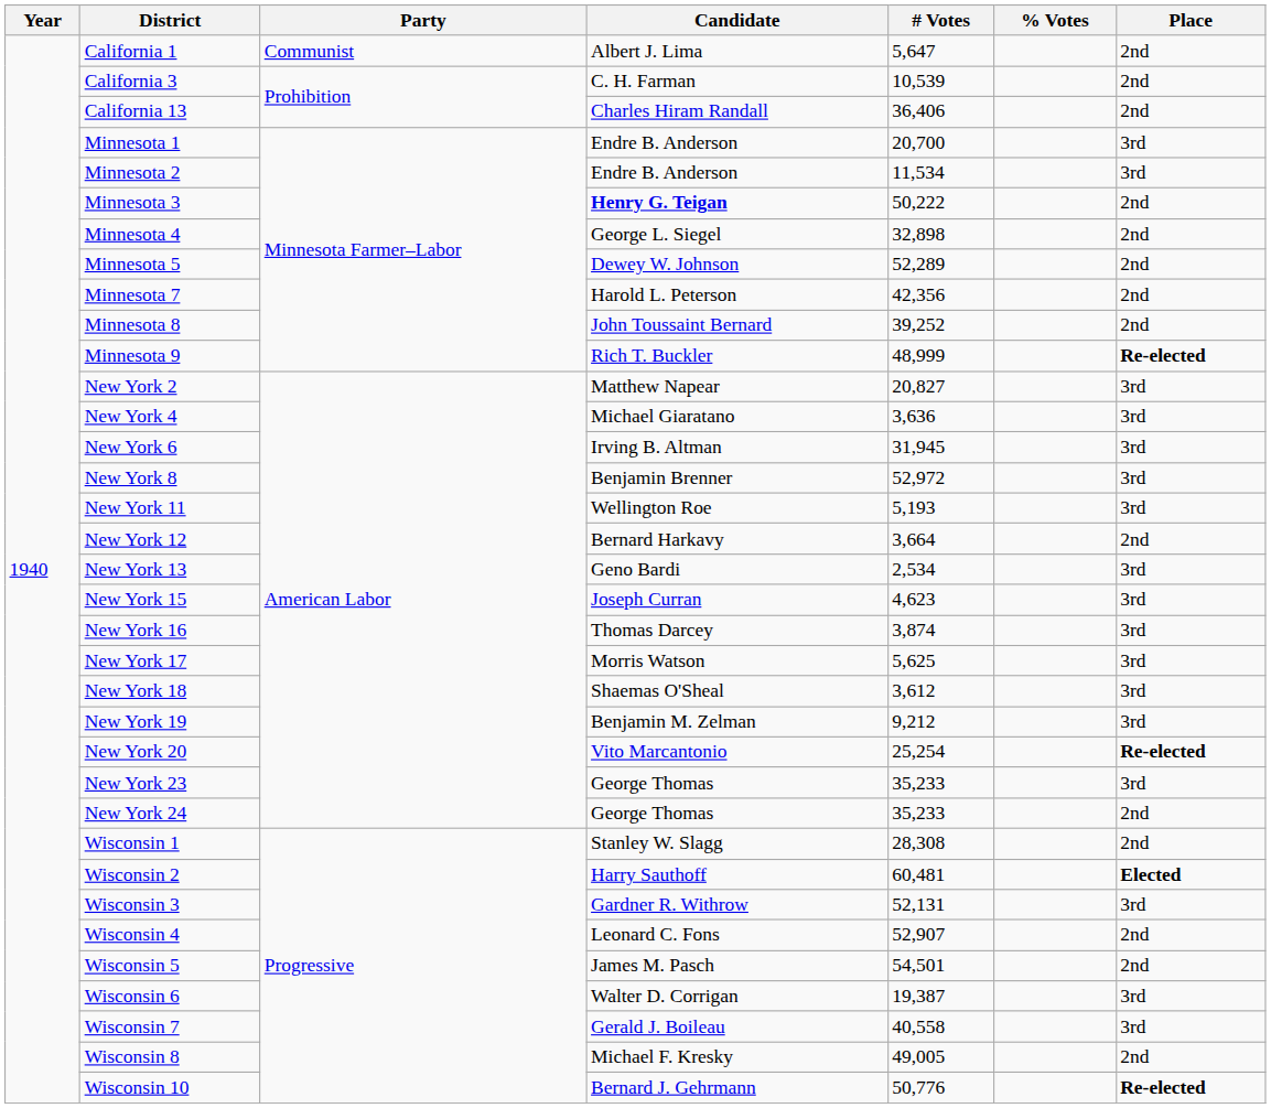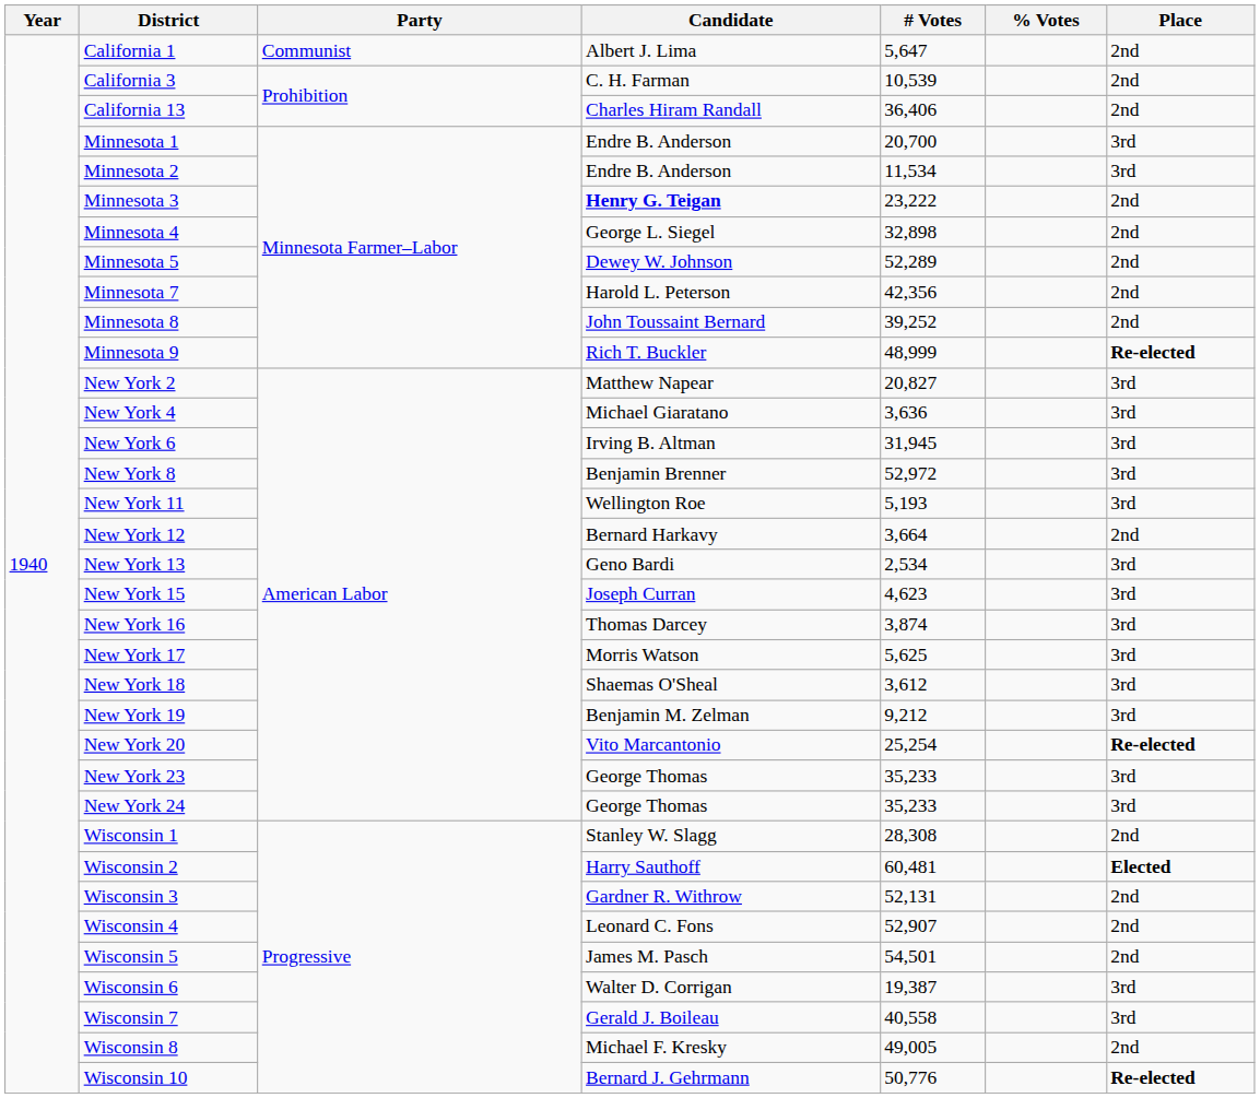Minnesota 3 | # Votes: 50,222 -> 23,222
New York 24 | Place: 2nd -> 3rd
Wisconsin 3 | Place: 3rd -> 2nd
